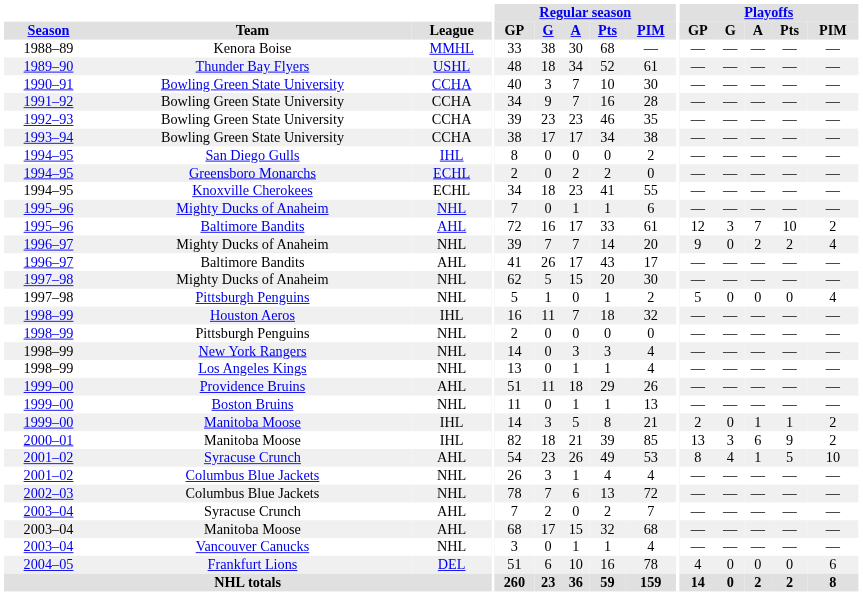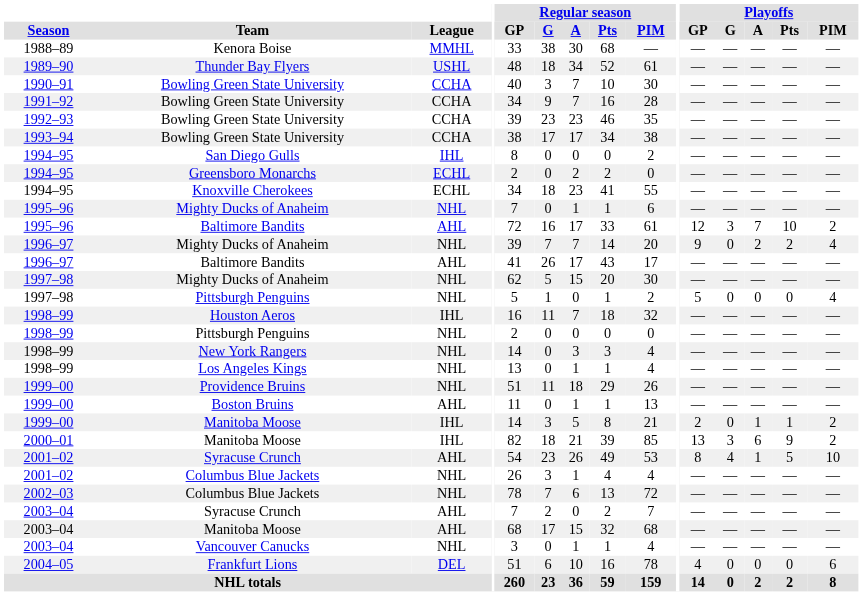Providence Bruins | League: AHL -> NHL
Boston Bruins | League: NHL -> AHL
